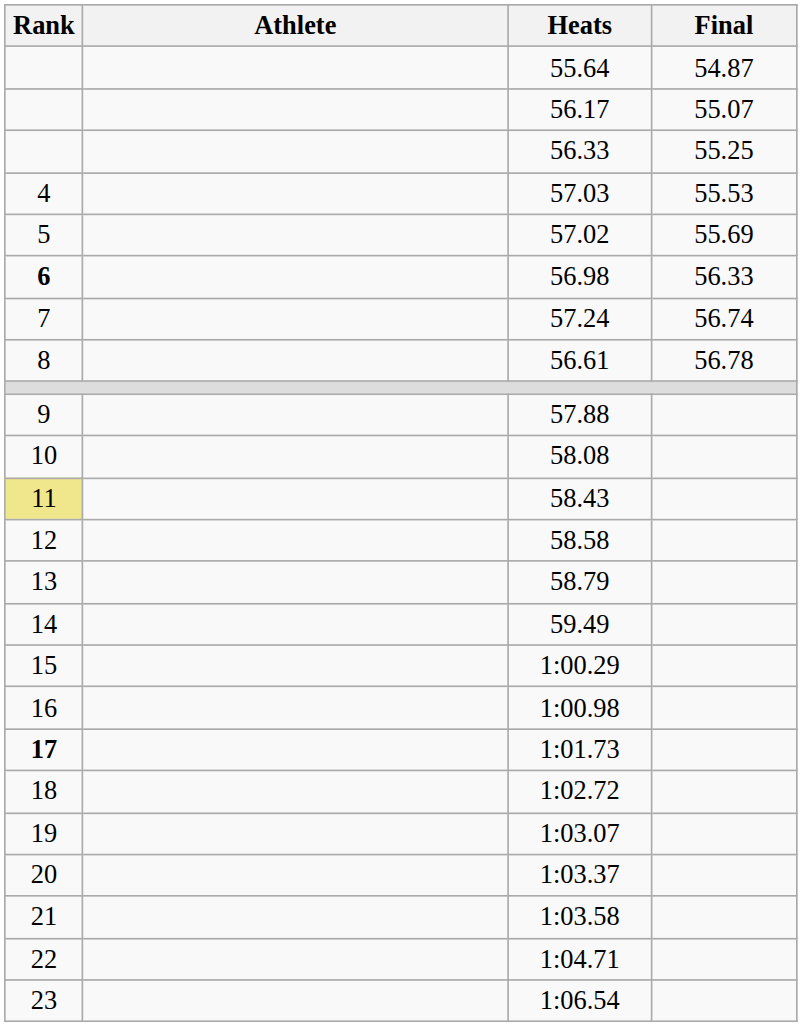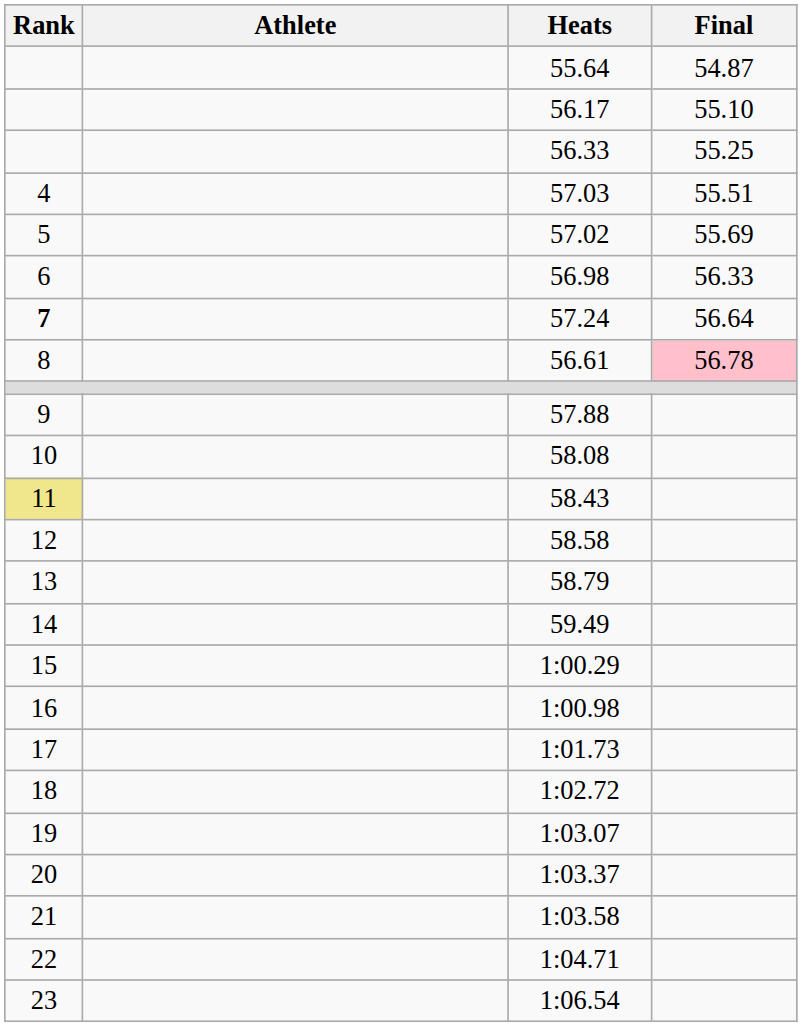56.17 | Final: 55.07 -> 55.10
57.03 | Final: 55.53 -> 55.51
56.98 | Rank: bold -> normal
57.24 | Rank: normal -> bold
57.24 | Final: 56.74 -> 56.64
56.61 | Final: no background -> pink background
1:01.73 | Rank: bold -> normal
